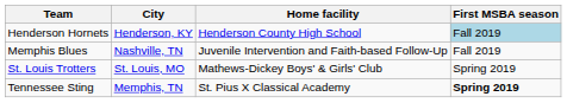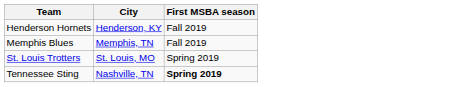- column: Home facility | Henderson County High School | Juvenile Intervention and Faith-based Follow-Up | Mathews-Dickey Boys' & Girls' Club | St. Pius X Classical Academy
Henderson Hornets | First MSBA season: lightblue background -> no background
Memphis Blues | City: Nashville, TN -> Memphis, TN
Tennessee Sting | City: Memphis, TN -> Nashville, TN
